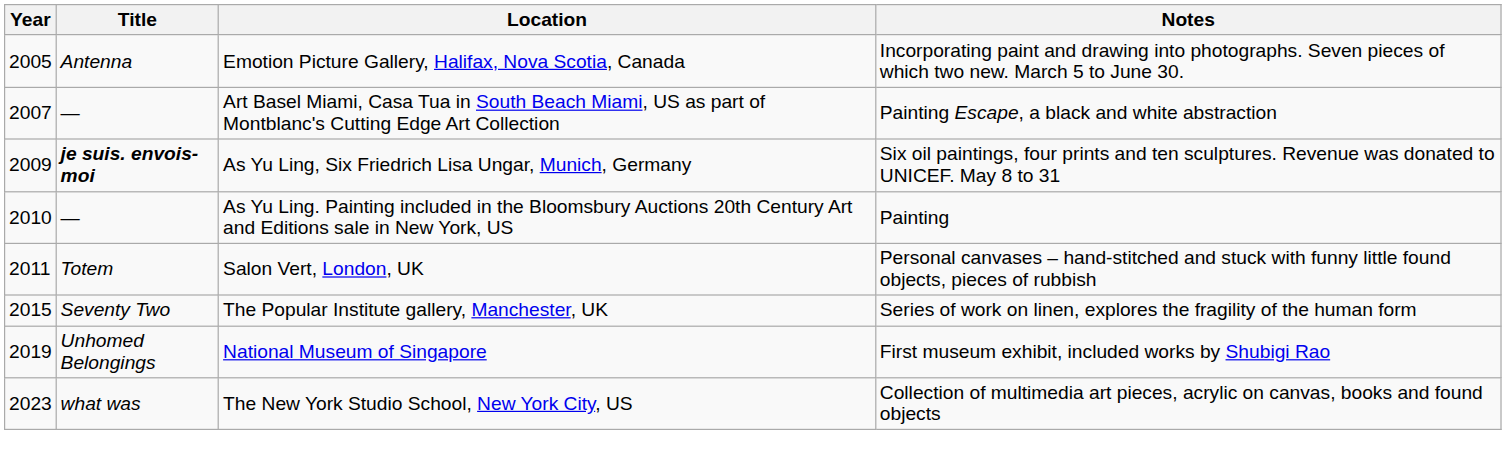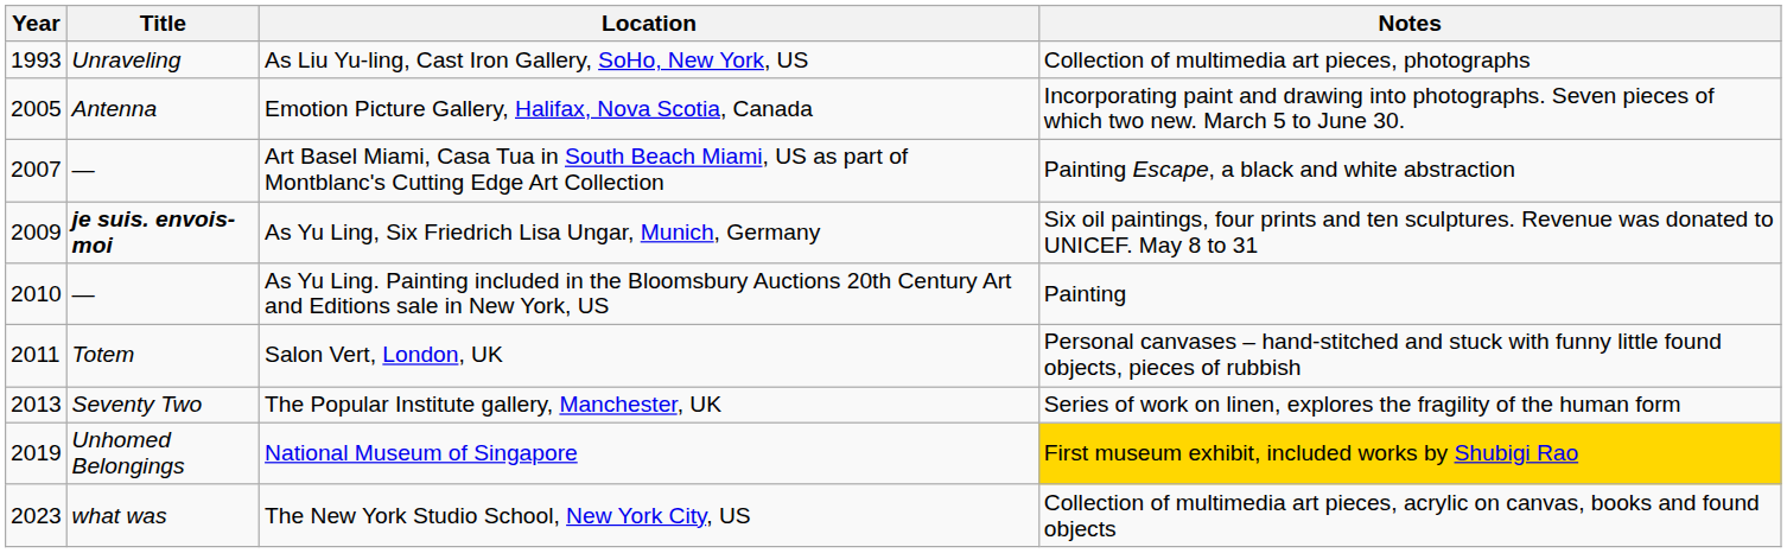+ row: 1993 | Unraveling | As Liu Yu-ling, Cast Iron Gallery, SoHo, New York, US | Collection of multimedia art pieces, photographs
The Popular Institute gallery, Manchester, UK | Year: 2015 -> 2013
National Museum of Singapore | Notes: no background -> gold background
